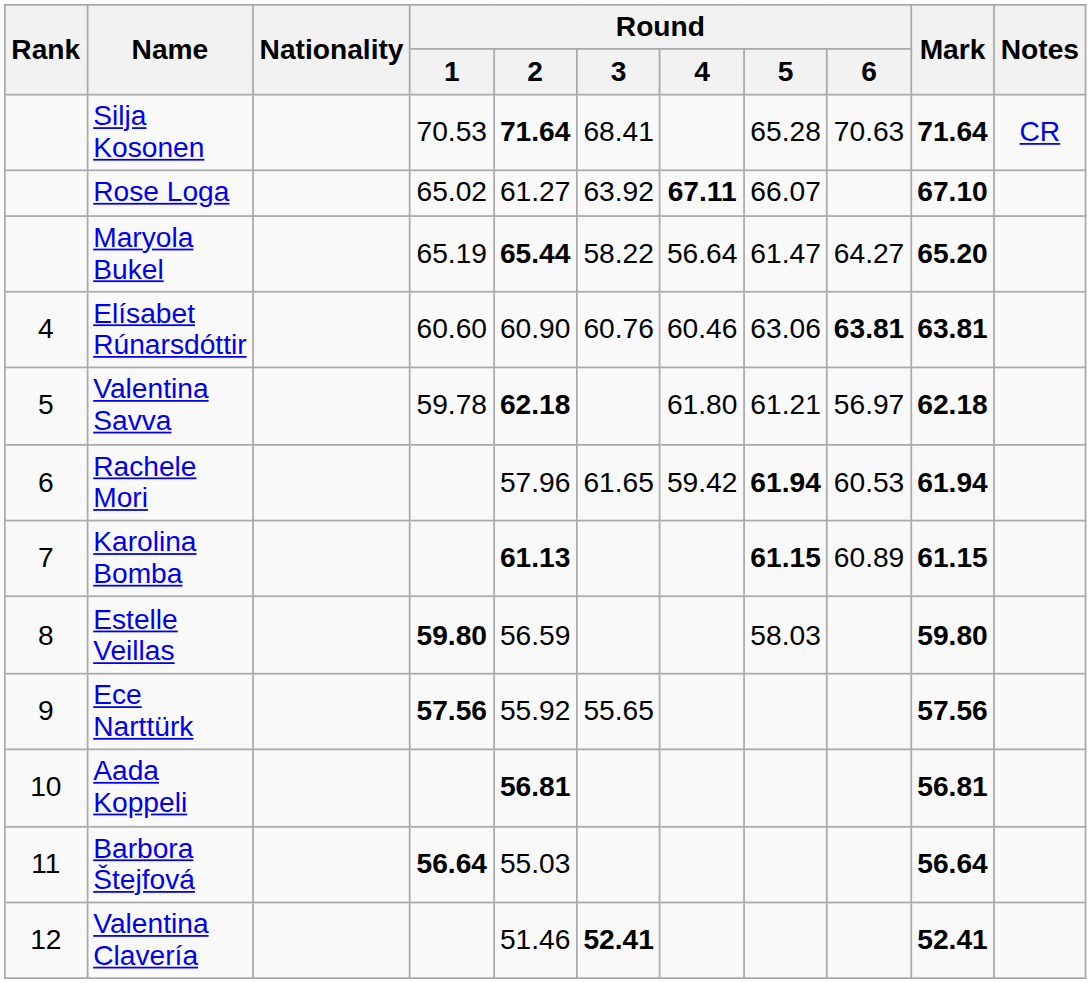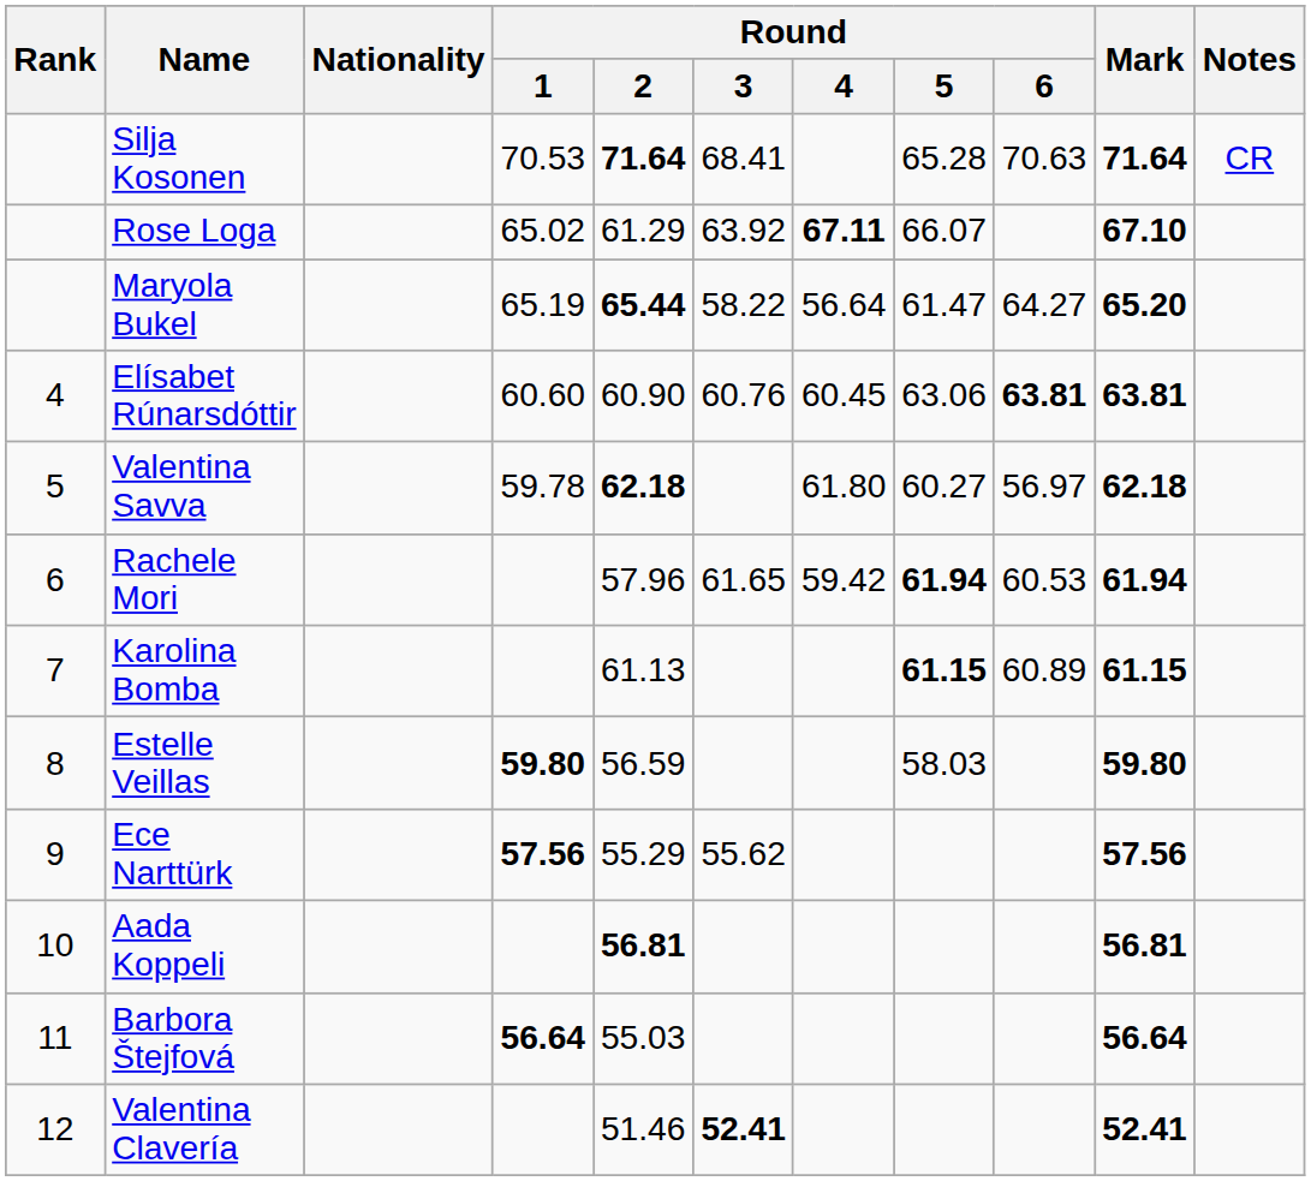Rose Loga | Round / 2: 61.27 -> 61.29
Elísabet Rúnarsdóttir | Round / 4: 60.46 -> 60.45
Valentina Savva | Round / 5: 61.21 -> 60.27
Karolina Bomba | Round / 2: bold -> normal
Ece Narttürk | Round / 2: 55.92 -> 55.29
Ece Narttürk | Round / 3: 55.65 -> 55.62
